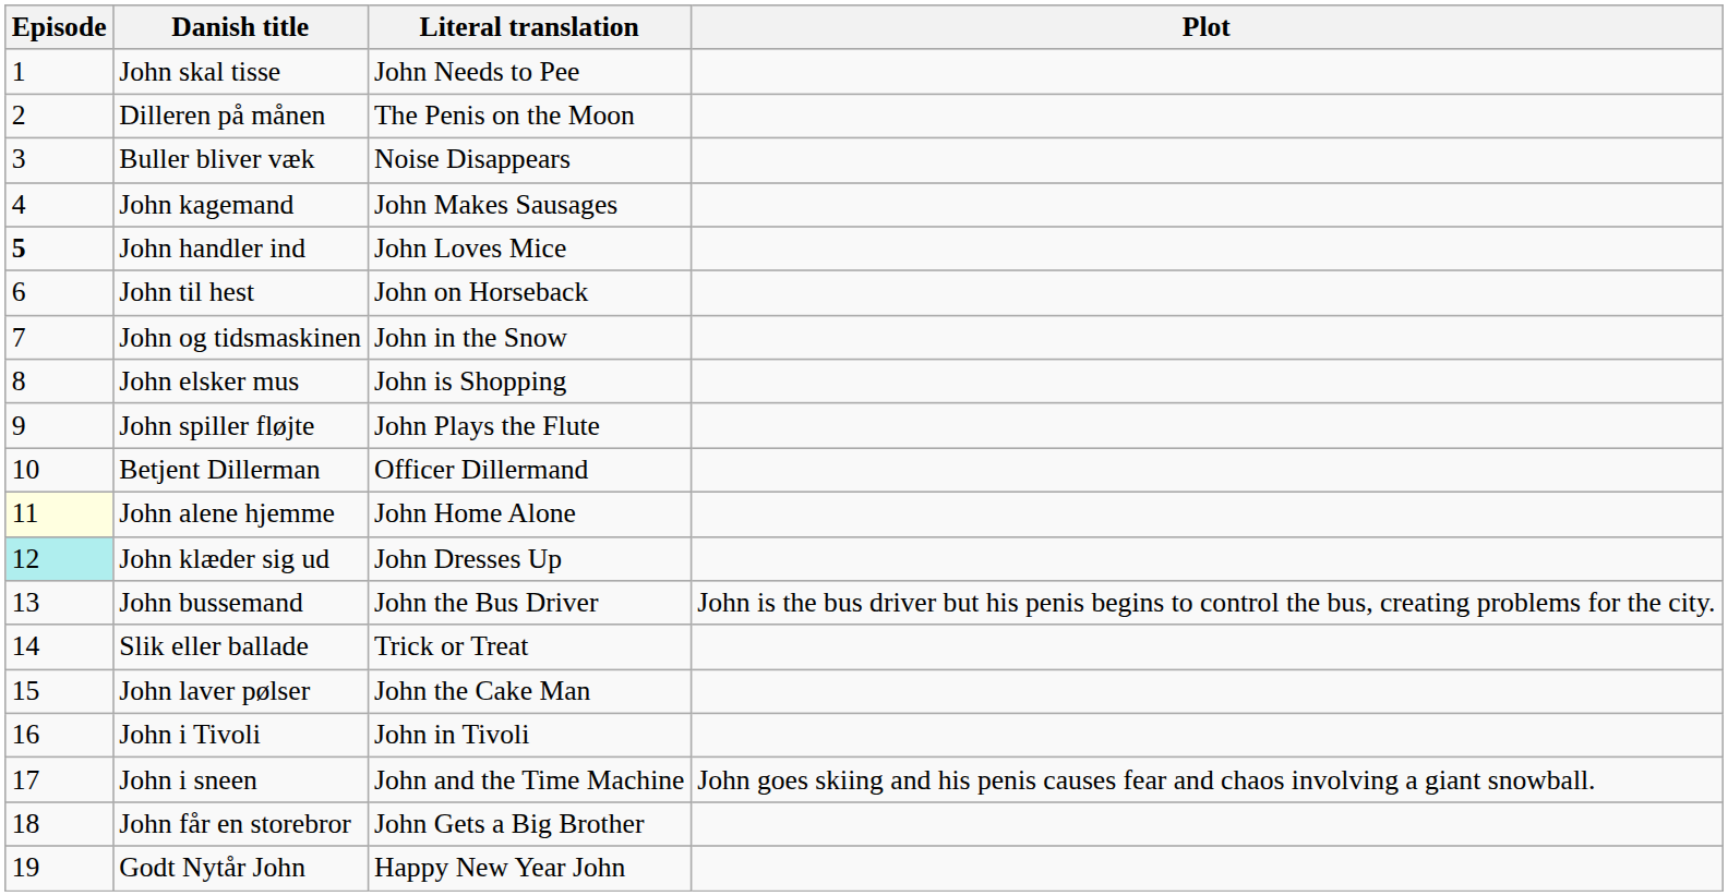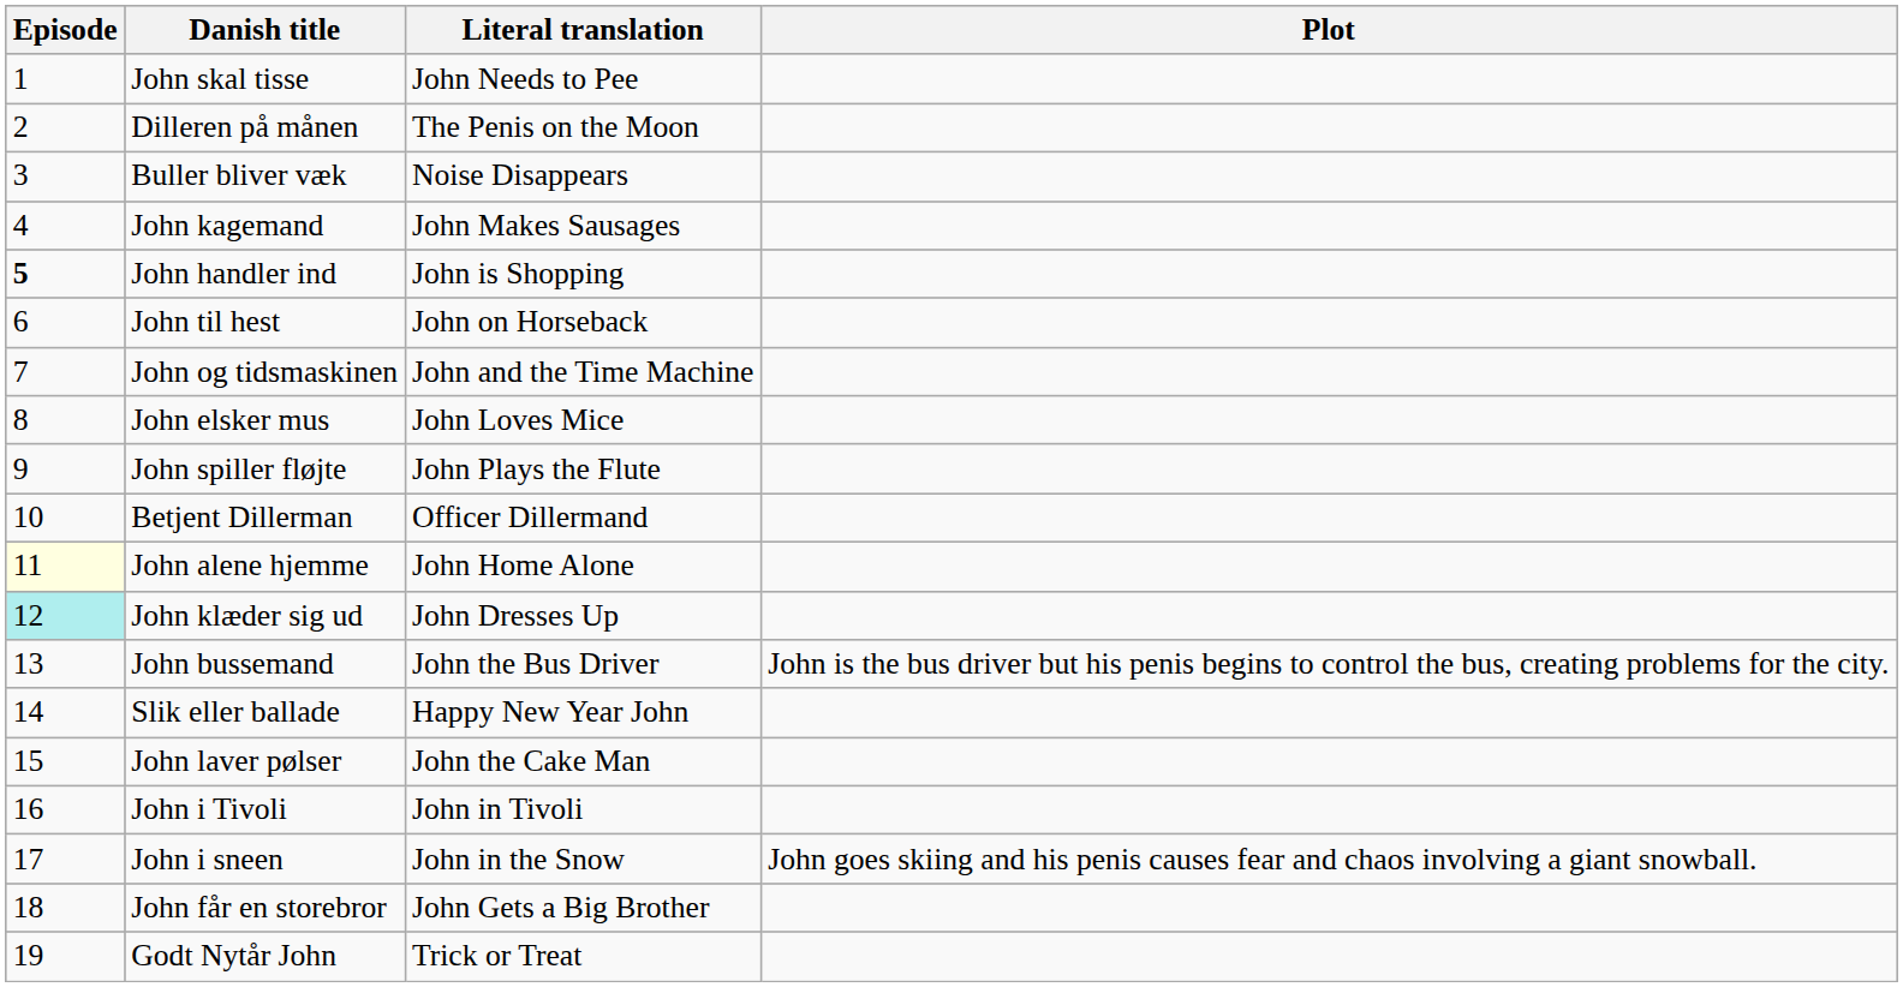John handler ind | Literal translation: John Loves Mice -> John is Shopping
John og tidsmaskinen | Literal translation: John in the Snow -> John and the Time Machine
John elsker mus | Literal translation: John is Shopping -> John Loves Mice
Slik eller ballade | Literal translation: Trick or Treat -> Happy New Year John
John i sneen | Literal translation: John and the Time Machine -> John in the Snow
Godt Nytår John | Literal translation: Happy New Year John -> Trick or Treat
